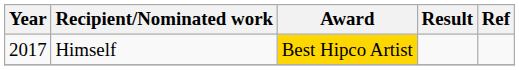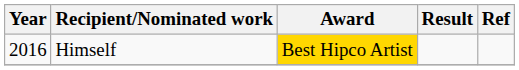Himself | Year: 2017 -> 2016
